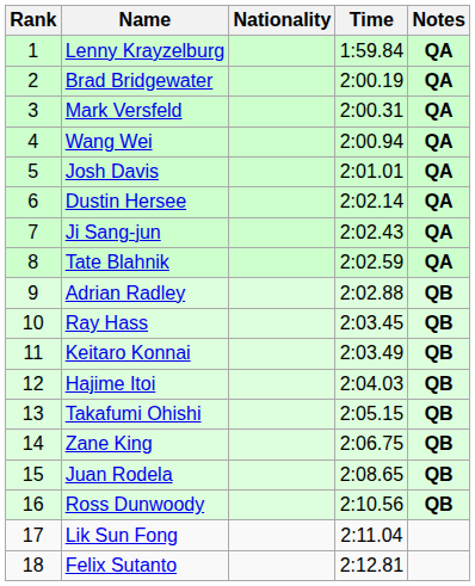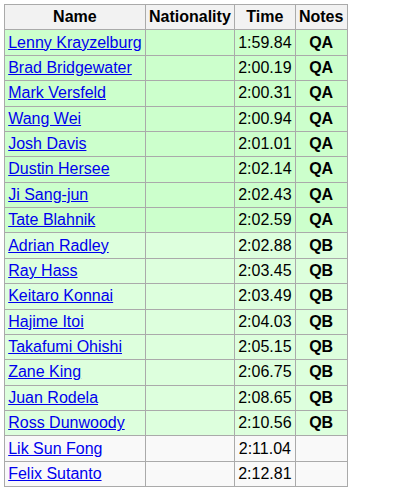- column: Rank | 1 | 2 | 3 | 4 | 5 | 6 | 7 | 8 | 9 | 10 | 11 | 12 | 13 | 14 | 15 | 16 | 17 | 18
